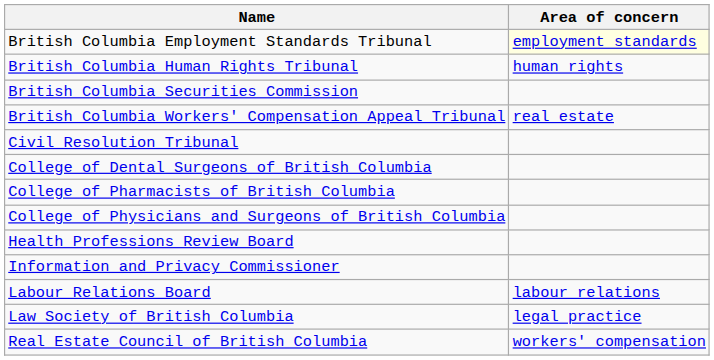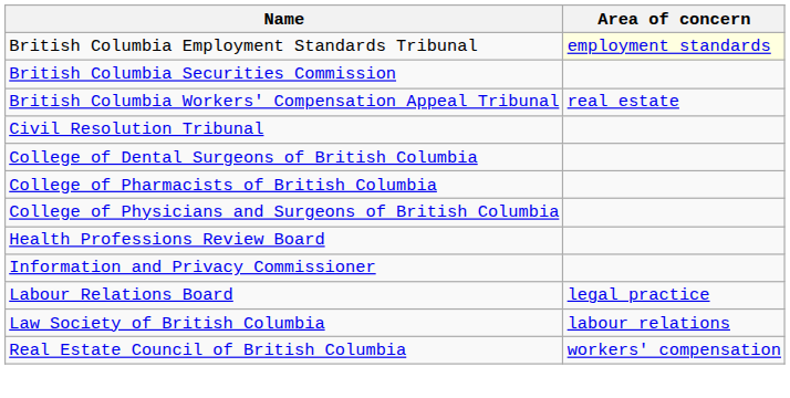- row: British Columbia Human Rights Tribunal | human rights
Labour Relations Board | Area of concern: labour relations -> legal practice
Law Society of British Columbia | Area of concern: legal practice -> labour relations
